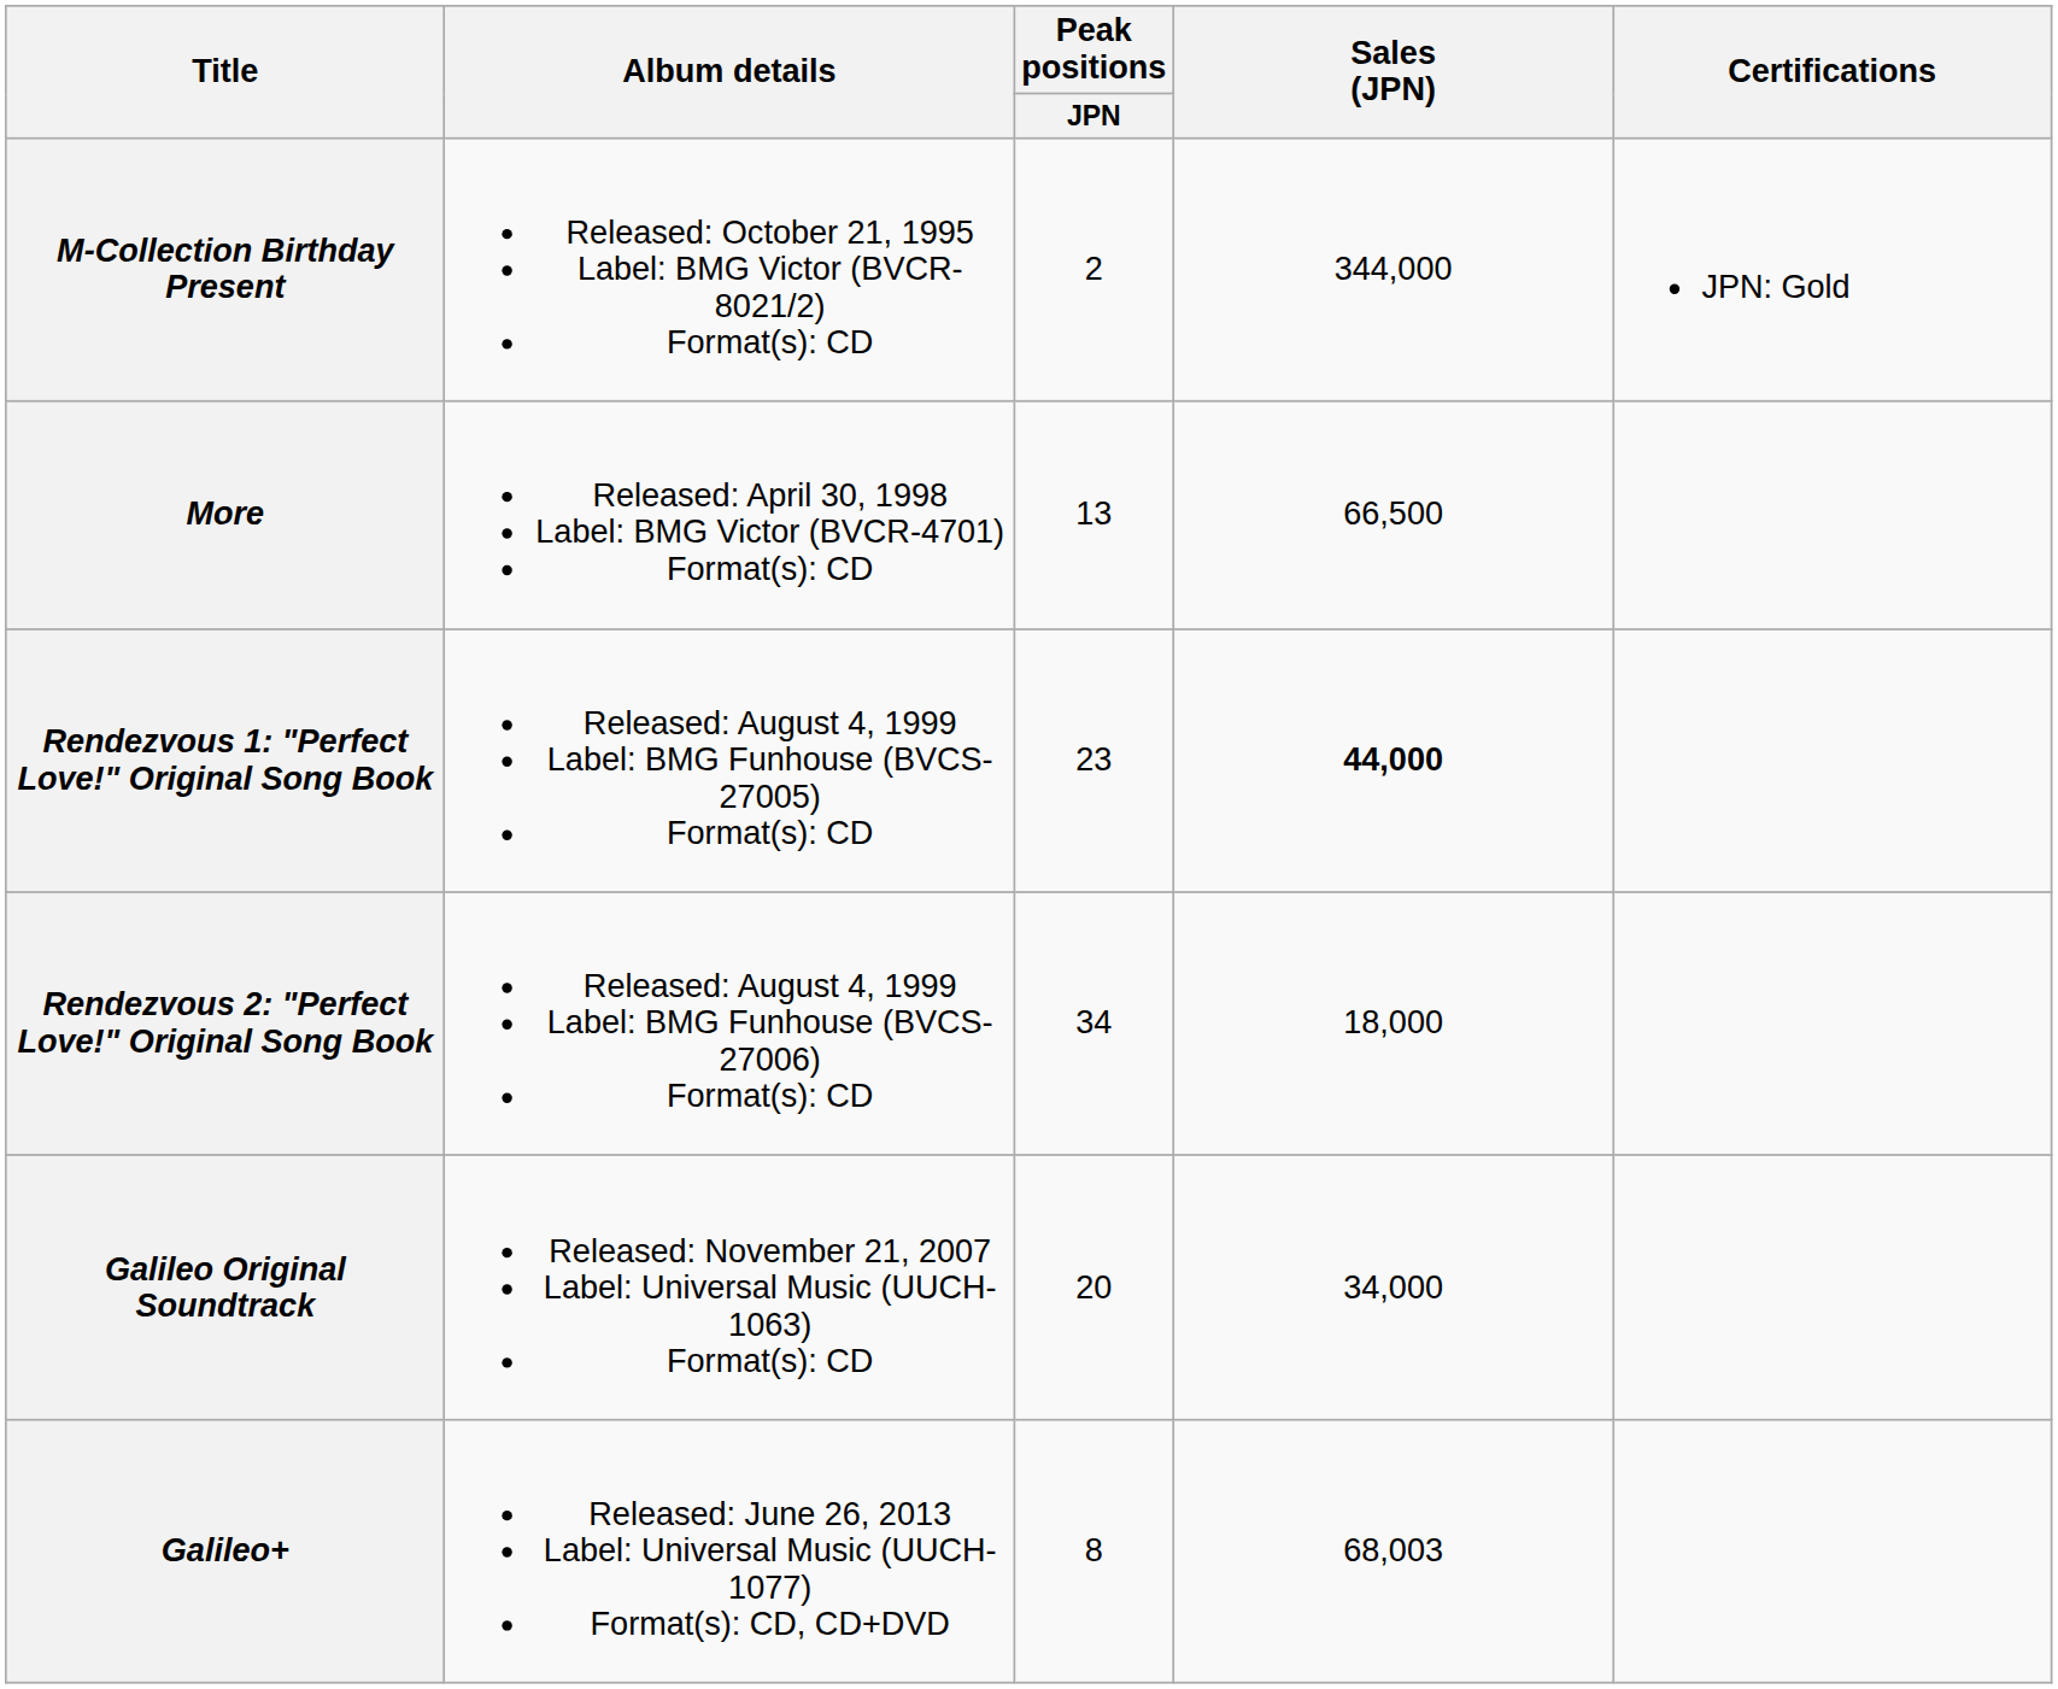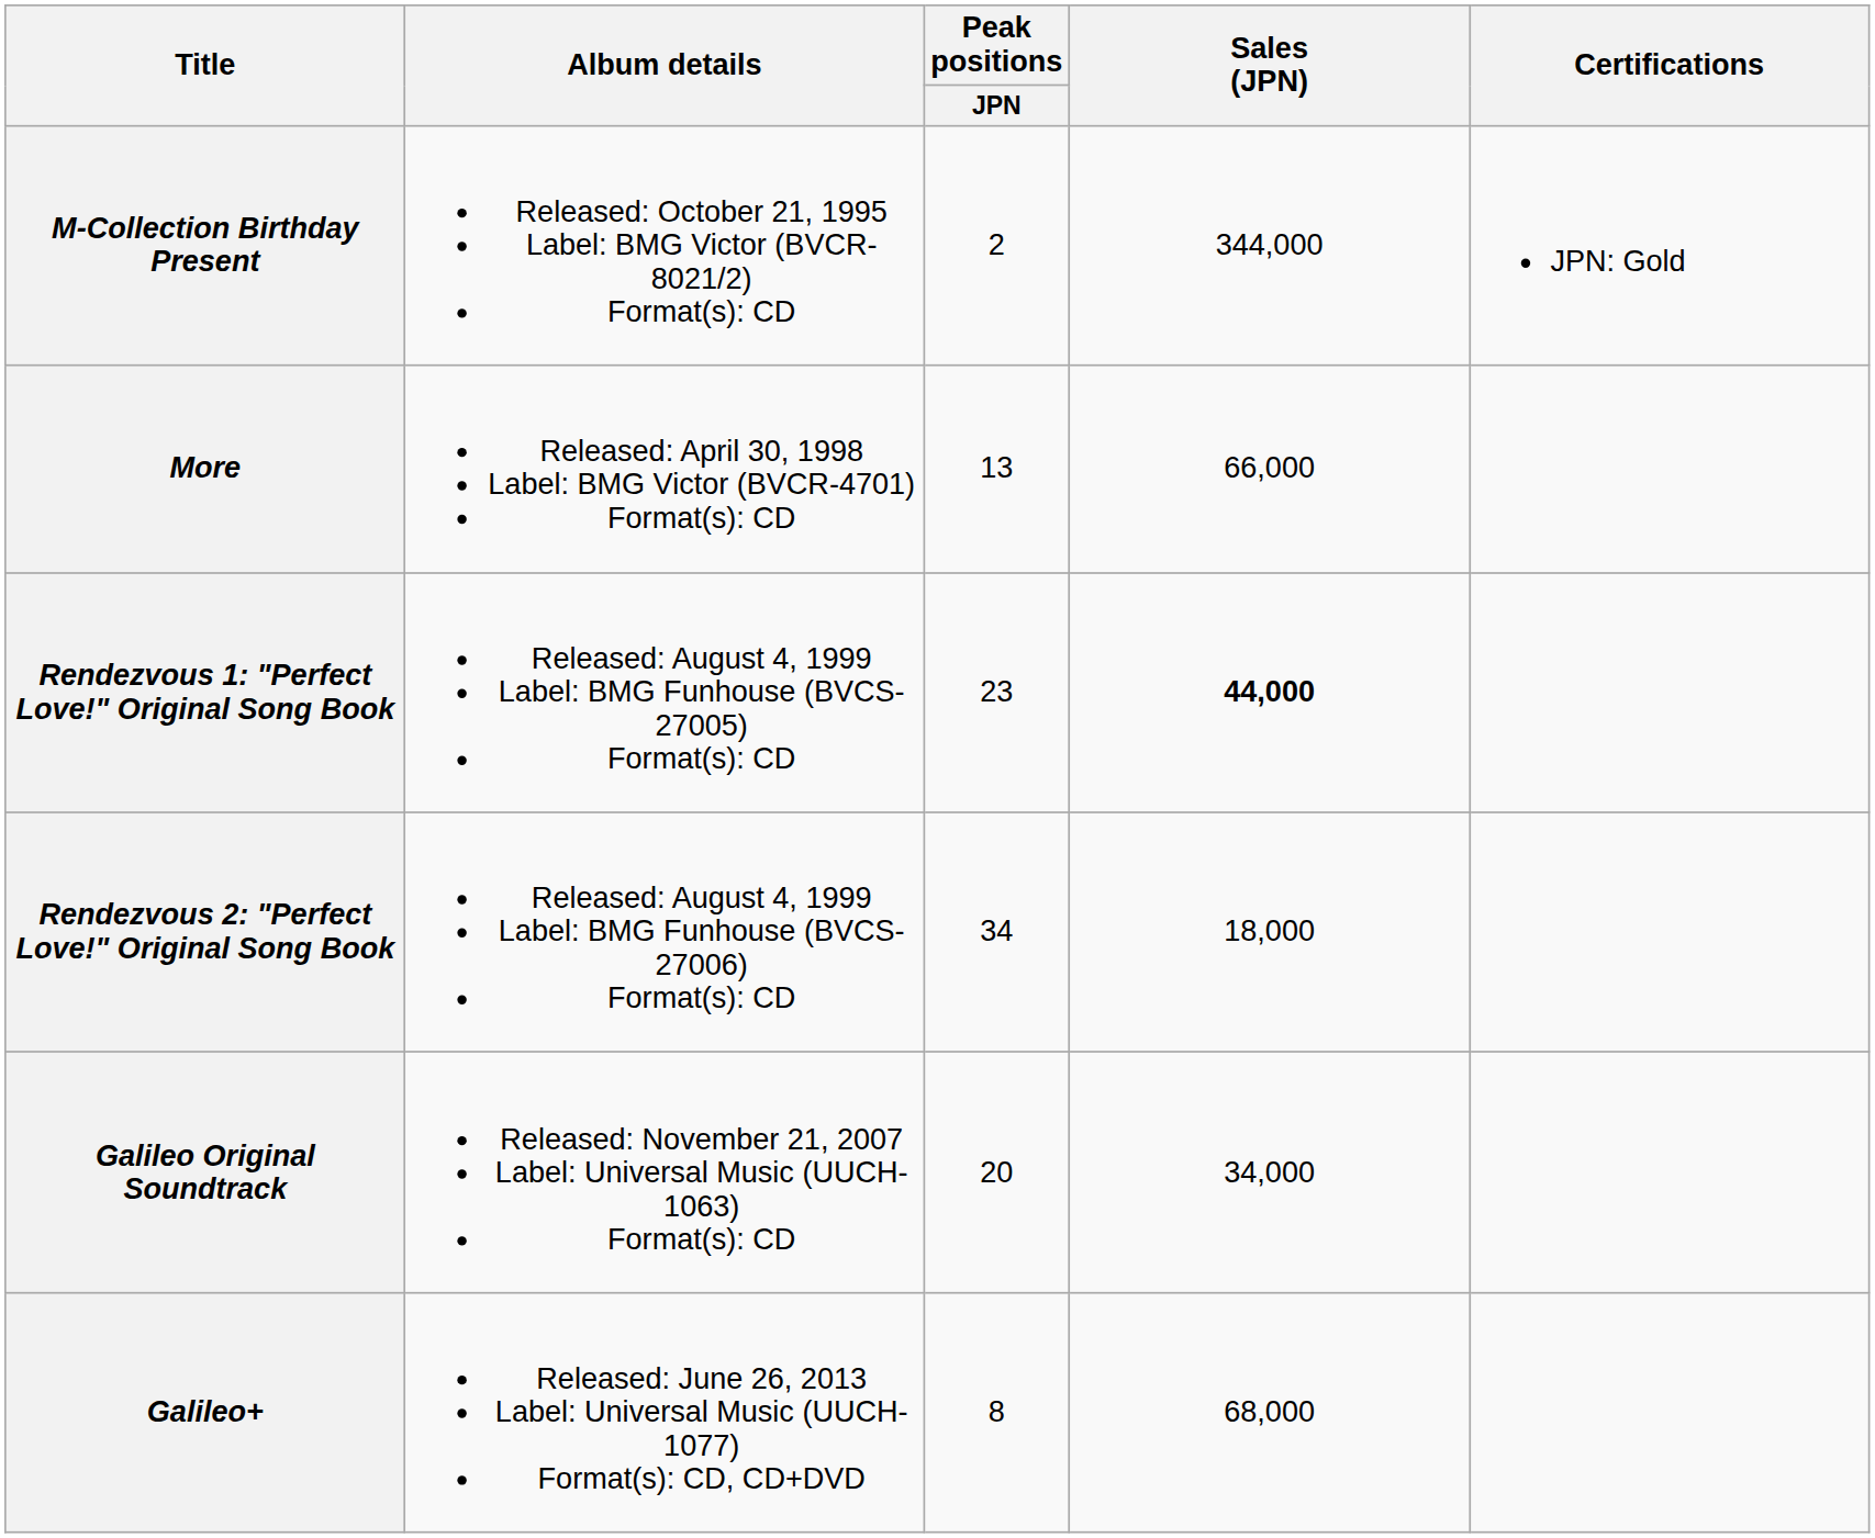More | Sales (JPN): 66,500 -> 66,000
Galileo+ | Sales (JPN): 68,003 -> 68,000
